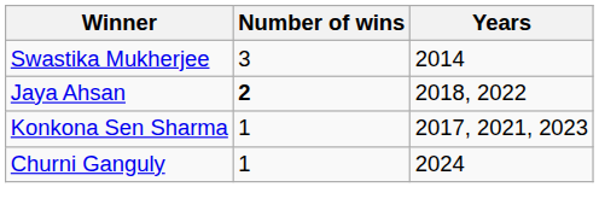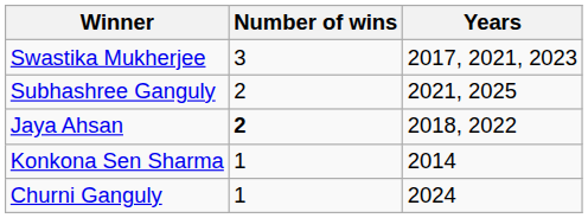Swastika Mukherjee | Years: 2014 -> 2017, 2021, 2023
+ row: Subhashree Ganguly | 2 | 2021, 2025
Konkona Sen Sharma | Years: 2017, 2021, 2023 -> 2014
